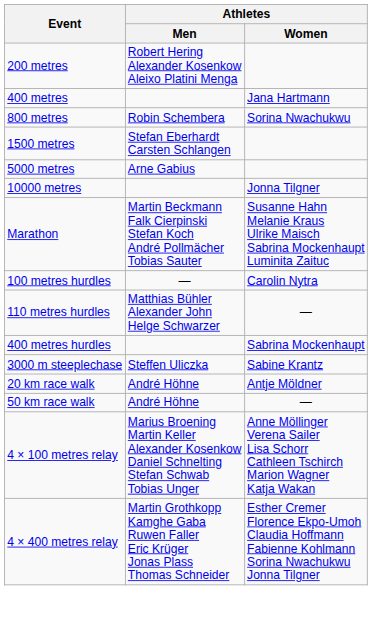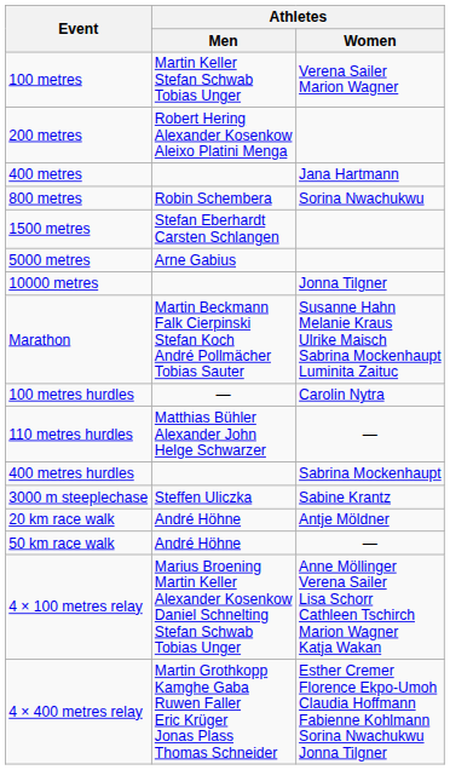+ row: 100 metres | Martin Keller Stefan Schwab Tobias Unger | Verena Sailer Marion Wagner
